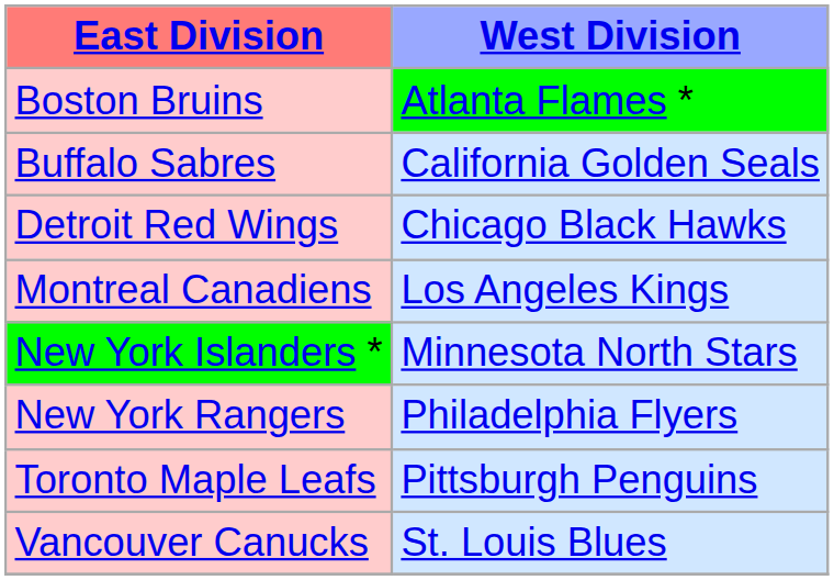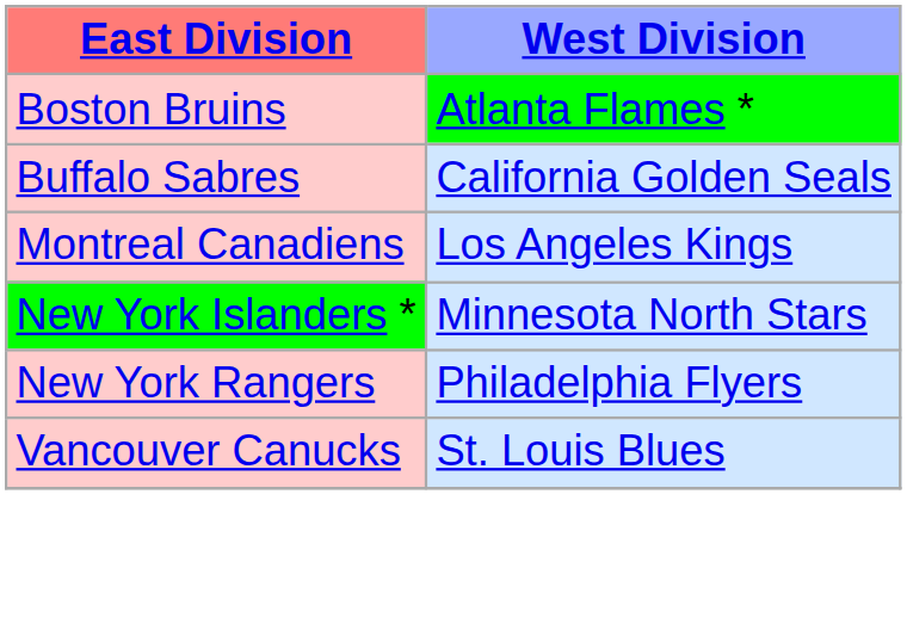- row: Detroit Red Wings | Chicago Black Hawks
- row: Toronto Maple Leafs | Pittsburgh Penguins
